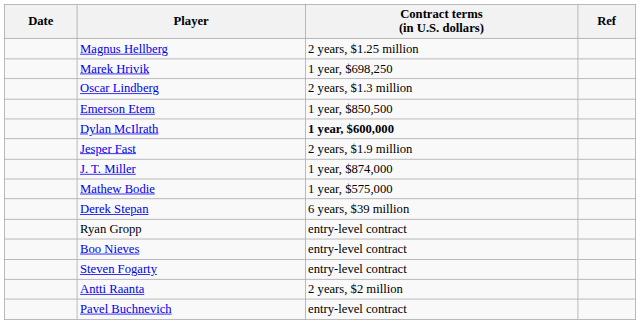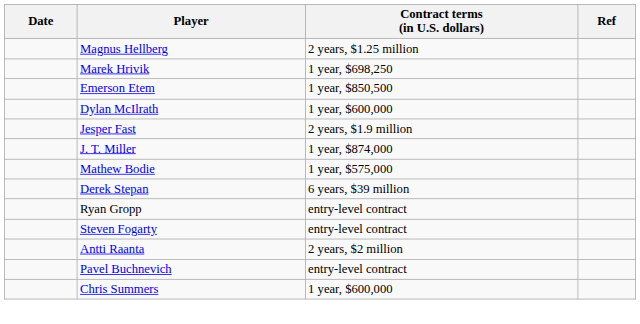- row: Oscar Lindberg | 2 years, $1.3 million
Dylan McIlrath | Contract terms (in U.S. dollars): bold -> normal
- row: Boo Nieves | entry-level contract
+ row: Chris Summers | 1 year, $600,000
